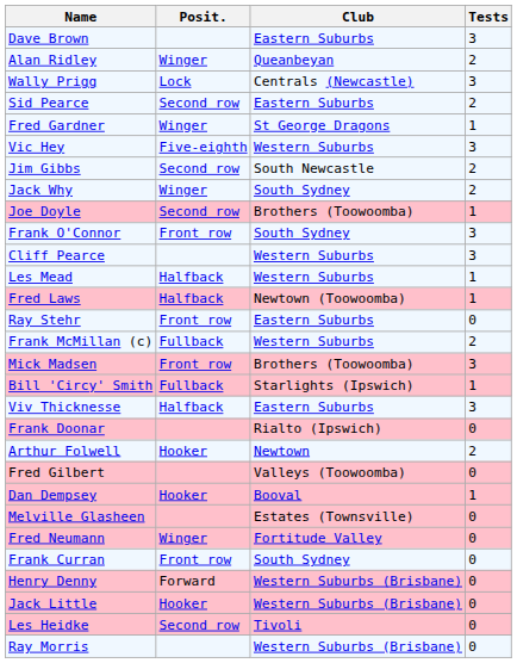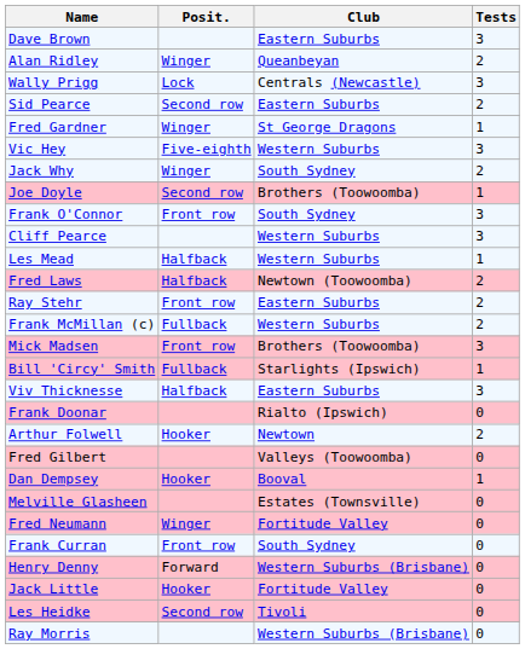- row: Jim Gibbs | Second row | South Newcastle | 2
Fred Laws | Tests: 1 -> 2
Ray Stehr | Tests: 0 -> 2
Jack Little | Club: Western Suburbs (Brisbane) -> Fortitude Valley
